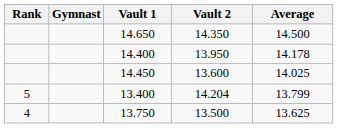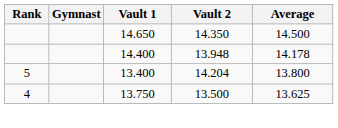14.400 | Vault 2: 13.950 -> 13.948
- row: 14.450 | 13.600 | 14.025
13.400 | Average: 13.799 -> 13.800
